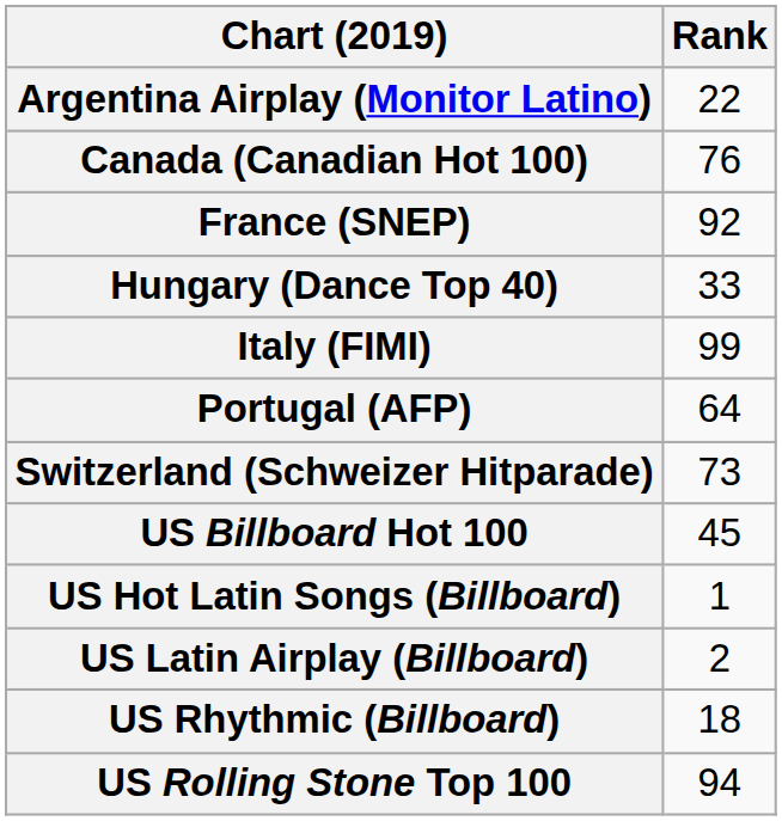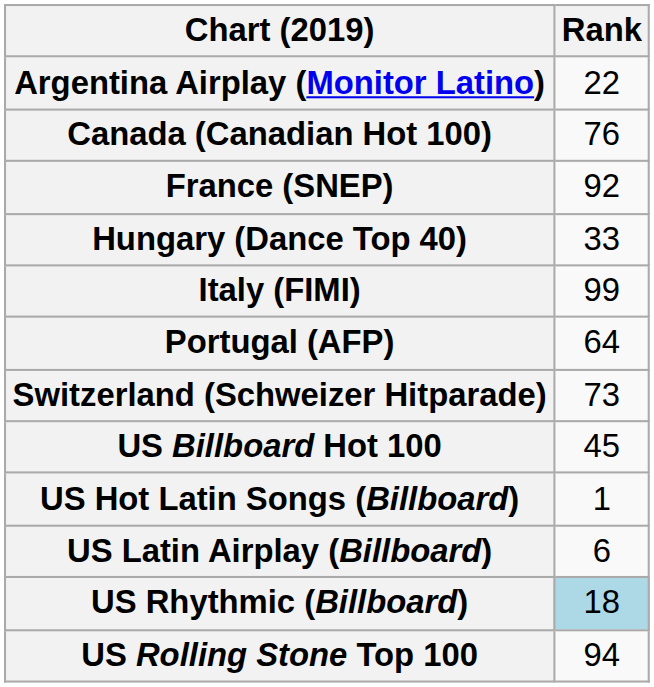US Latin Airplay (Billboard) | Rank: 2 -> 6
US Rhythmic (Billboard) | Rank: no background -> lightblue background
